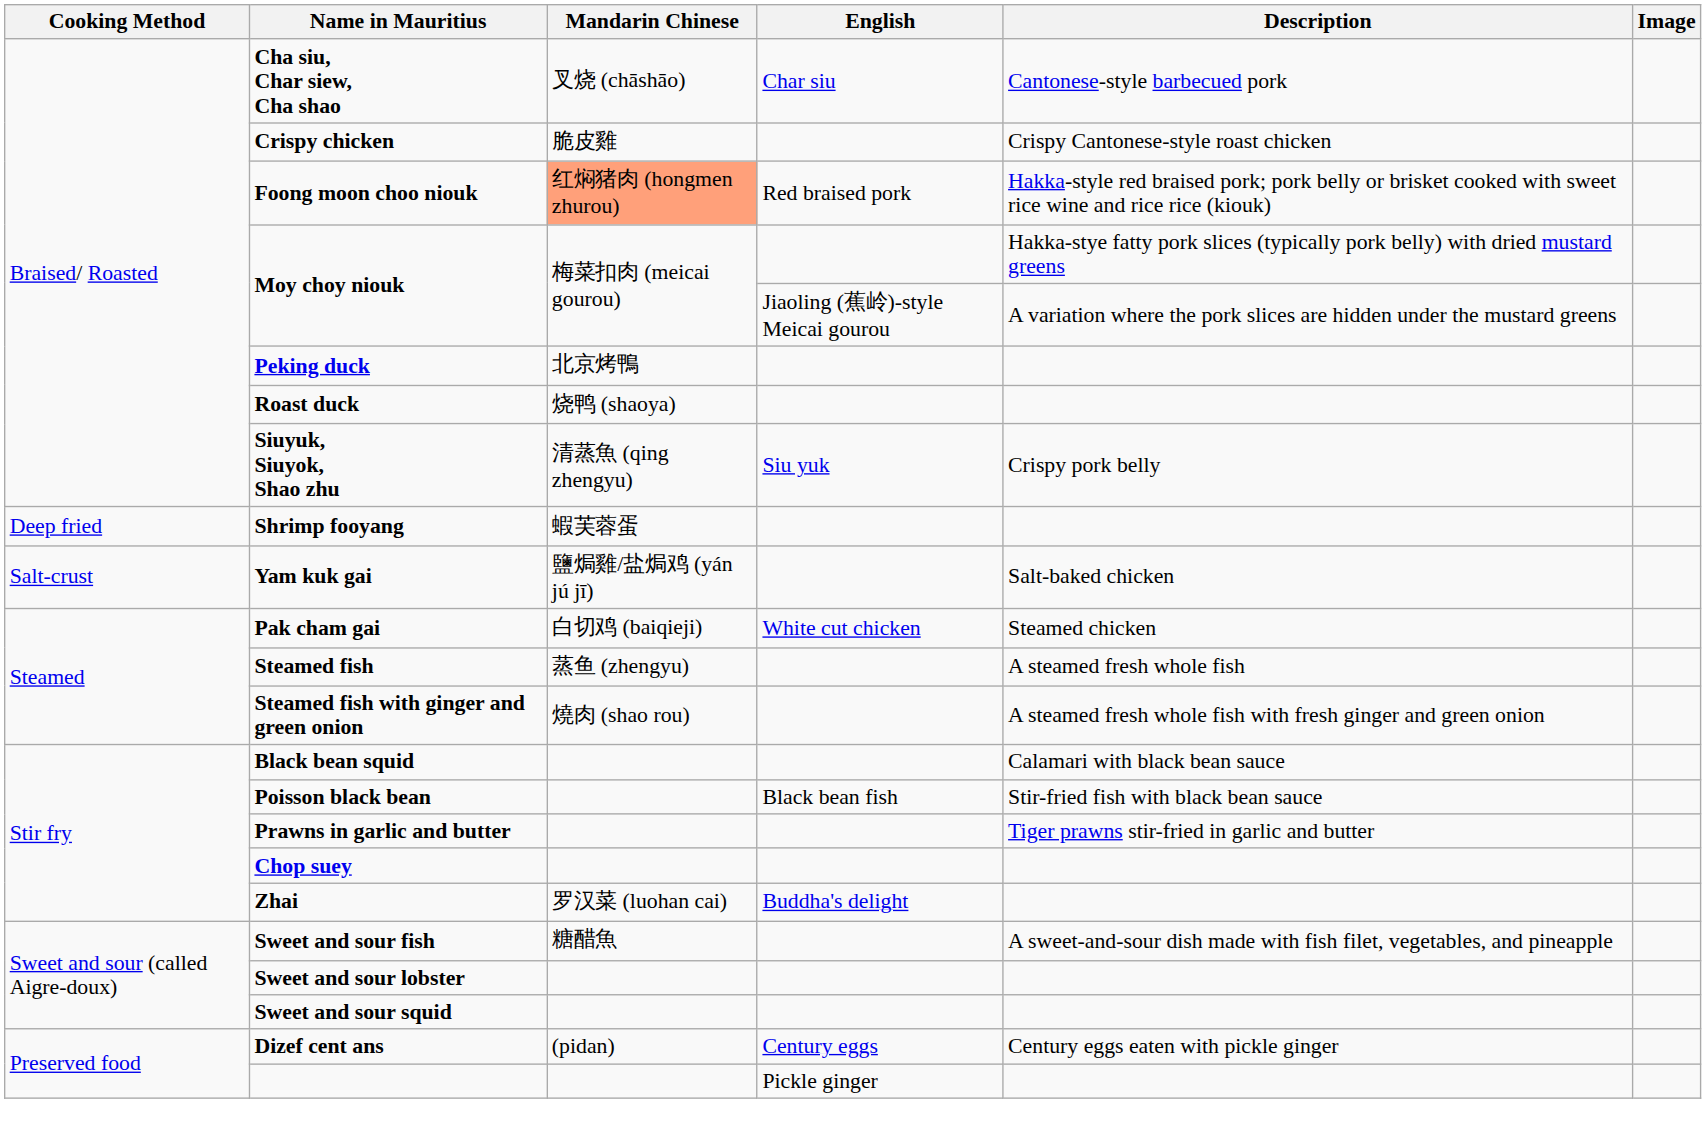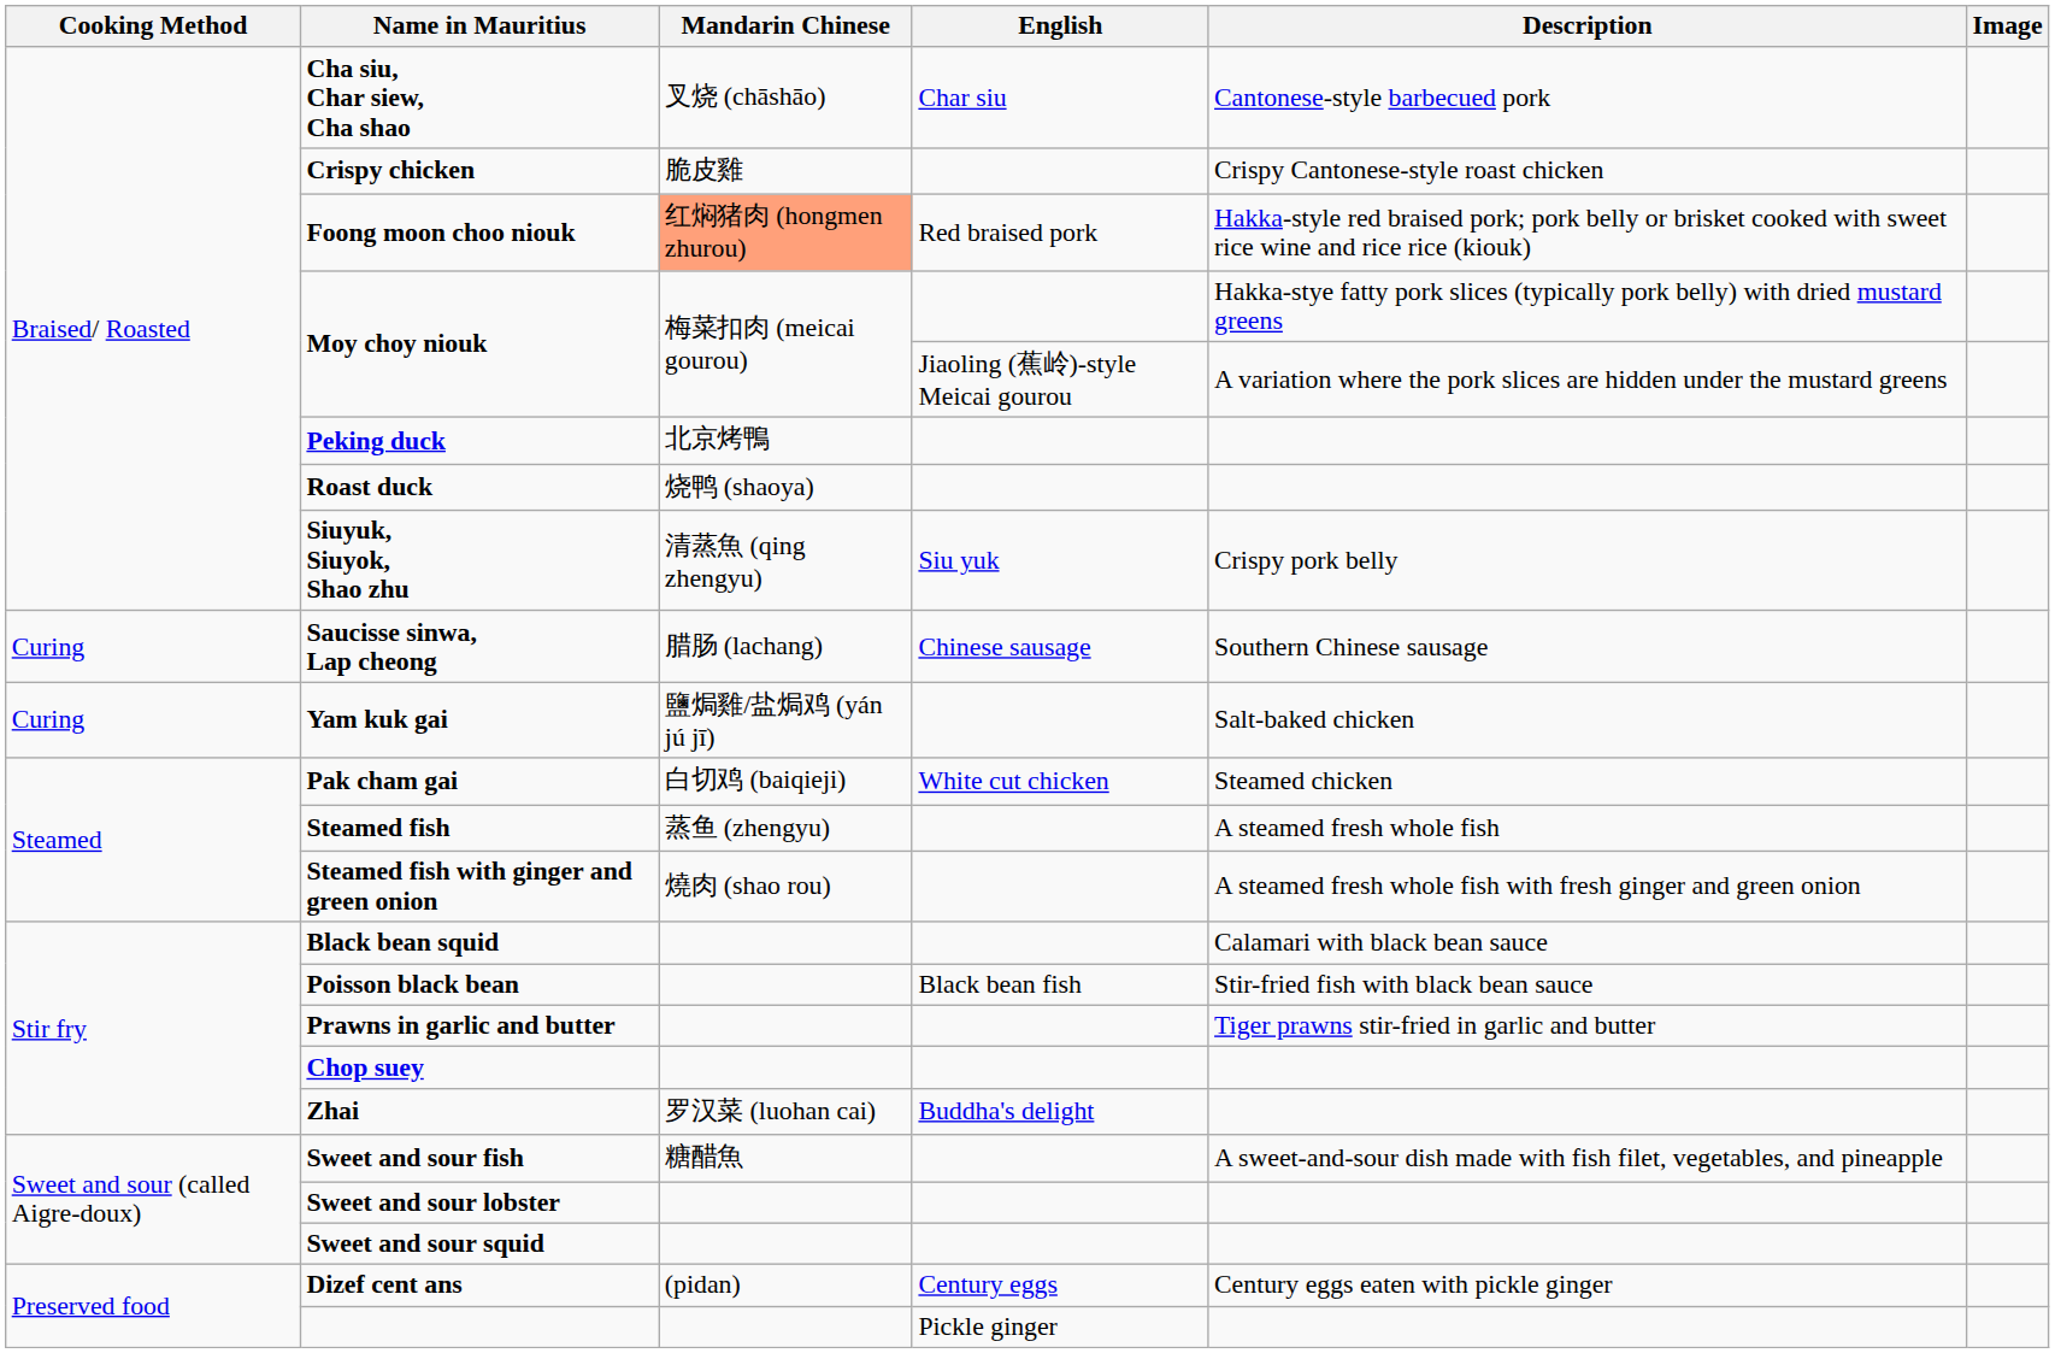+ row: Curing | Saucisse sinwa, Lap cheong | 腊肠 (lachang) | Chinese sausage | Southern Chinese sausage
- row: Deep fried | Shrimp fooyang | 蝦芙蓉蛋
Yam kuk gai | Cooking Method: Salt-crust -> Curing
